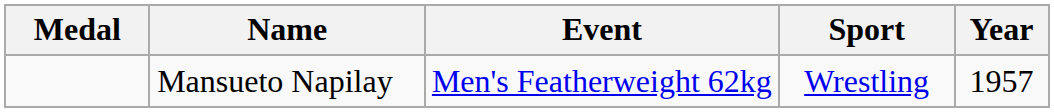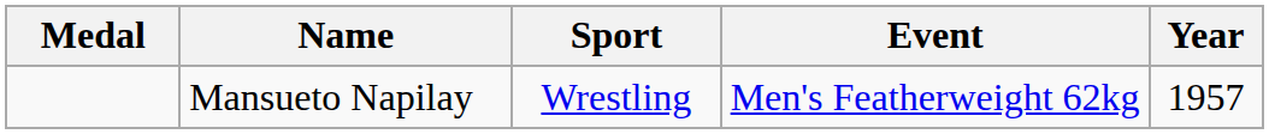columns swapped: Sport <-> Event
